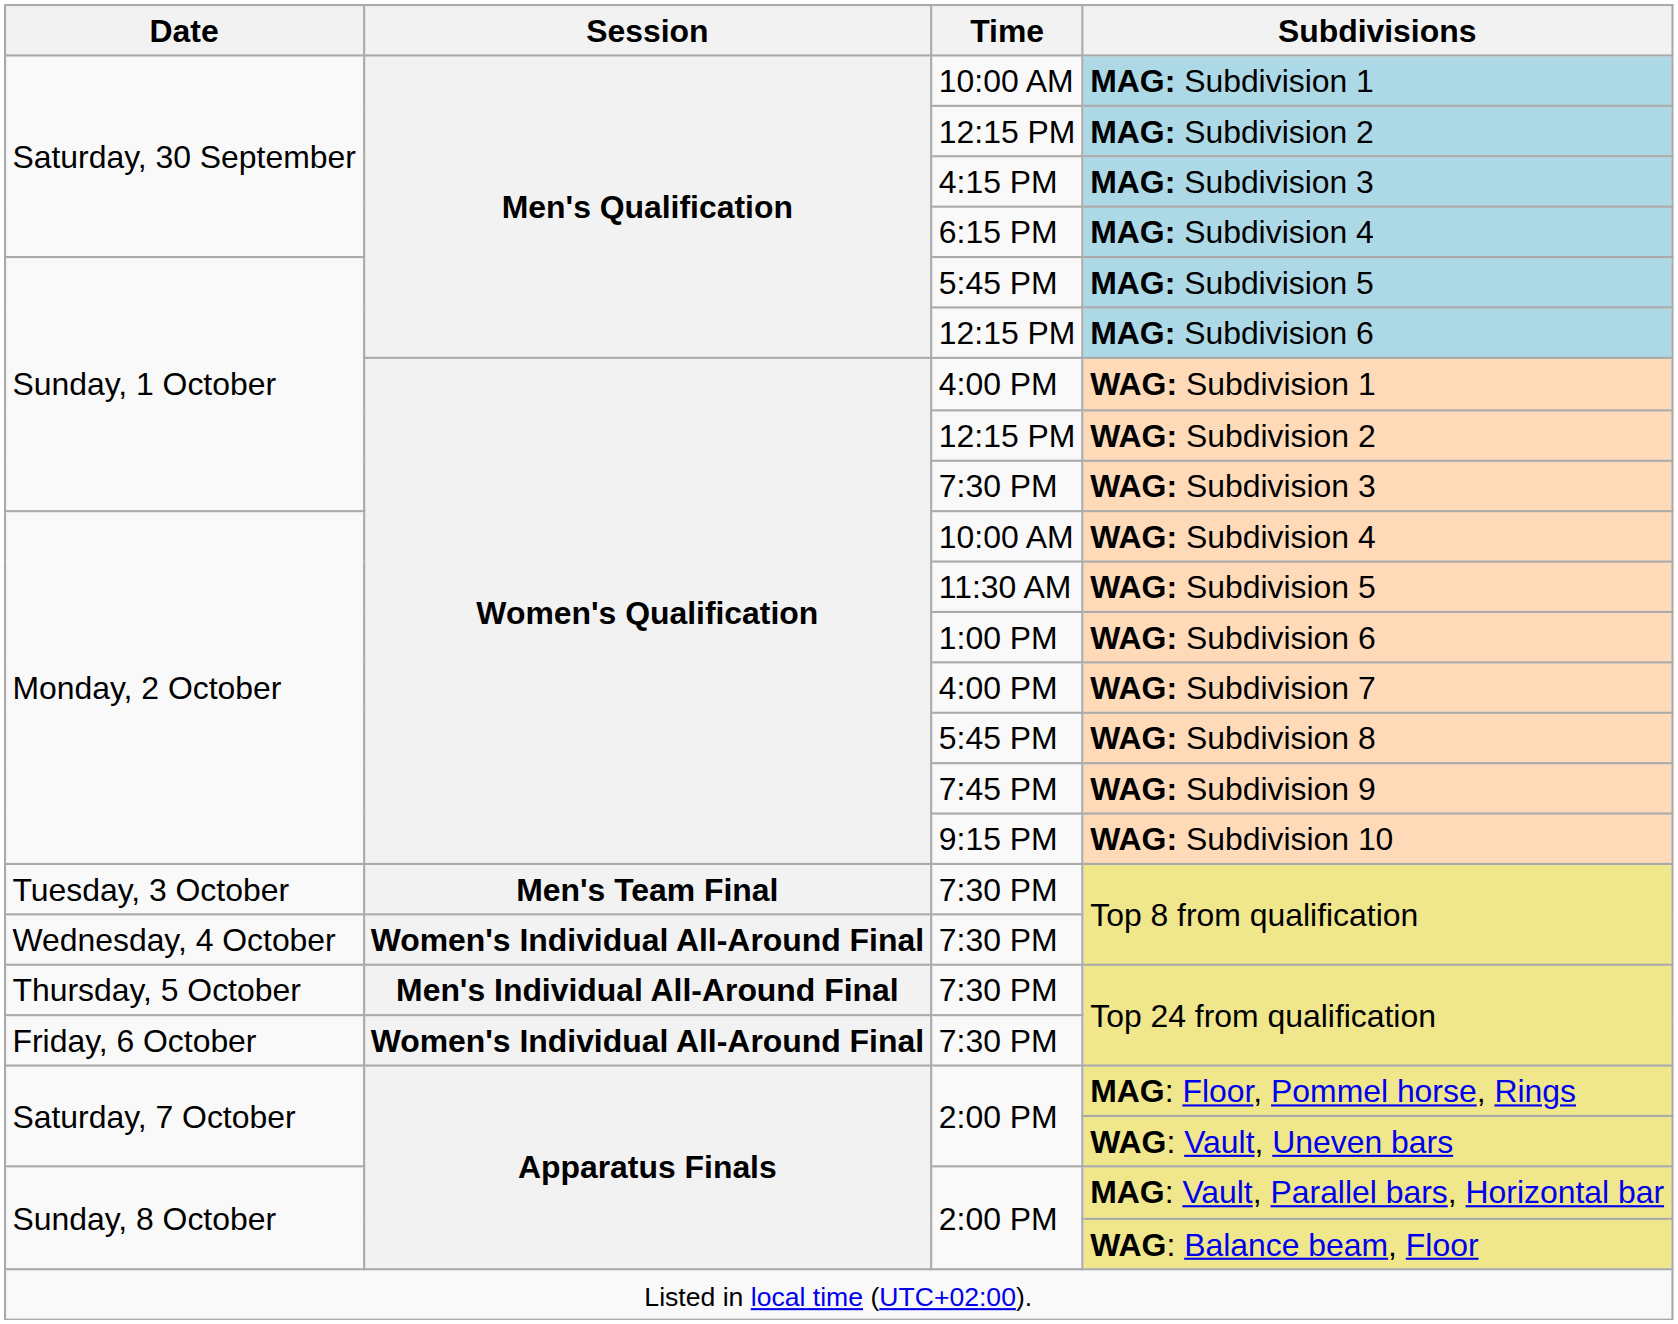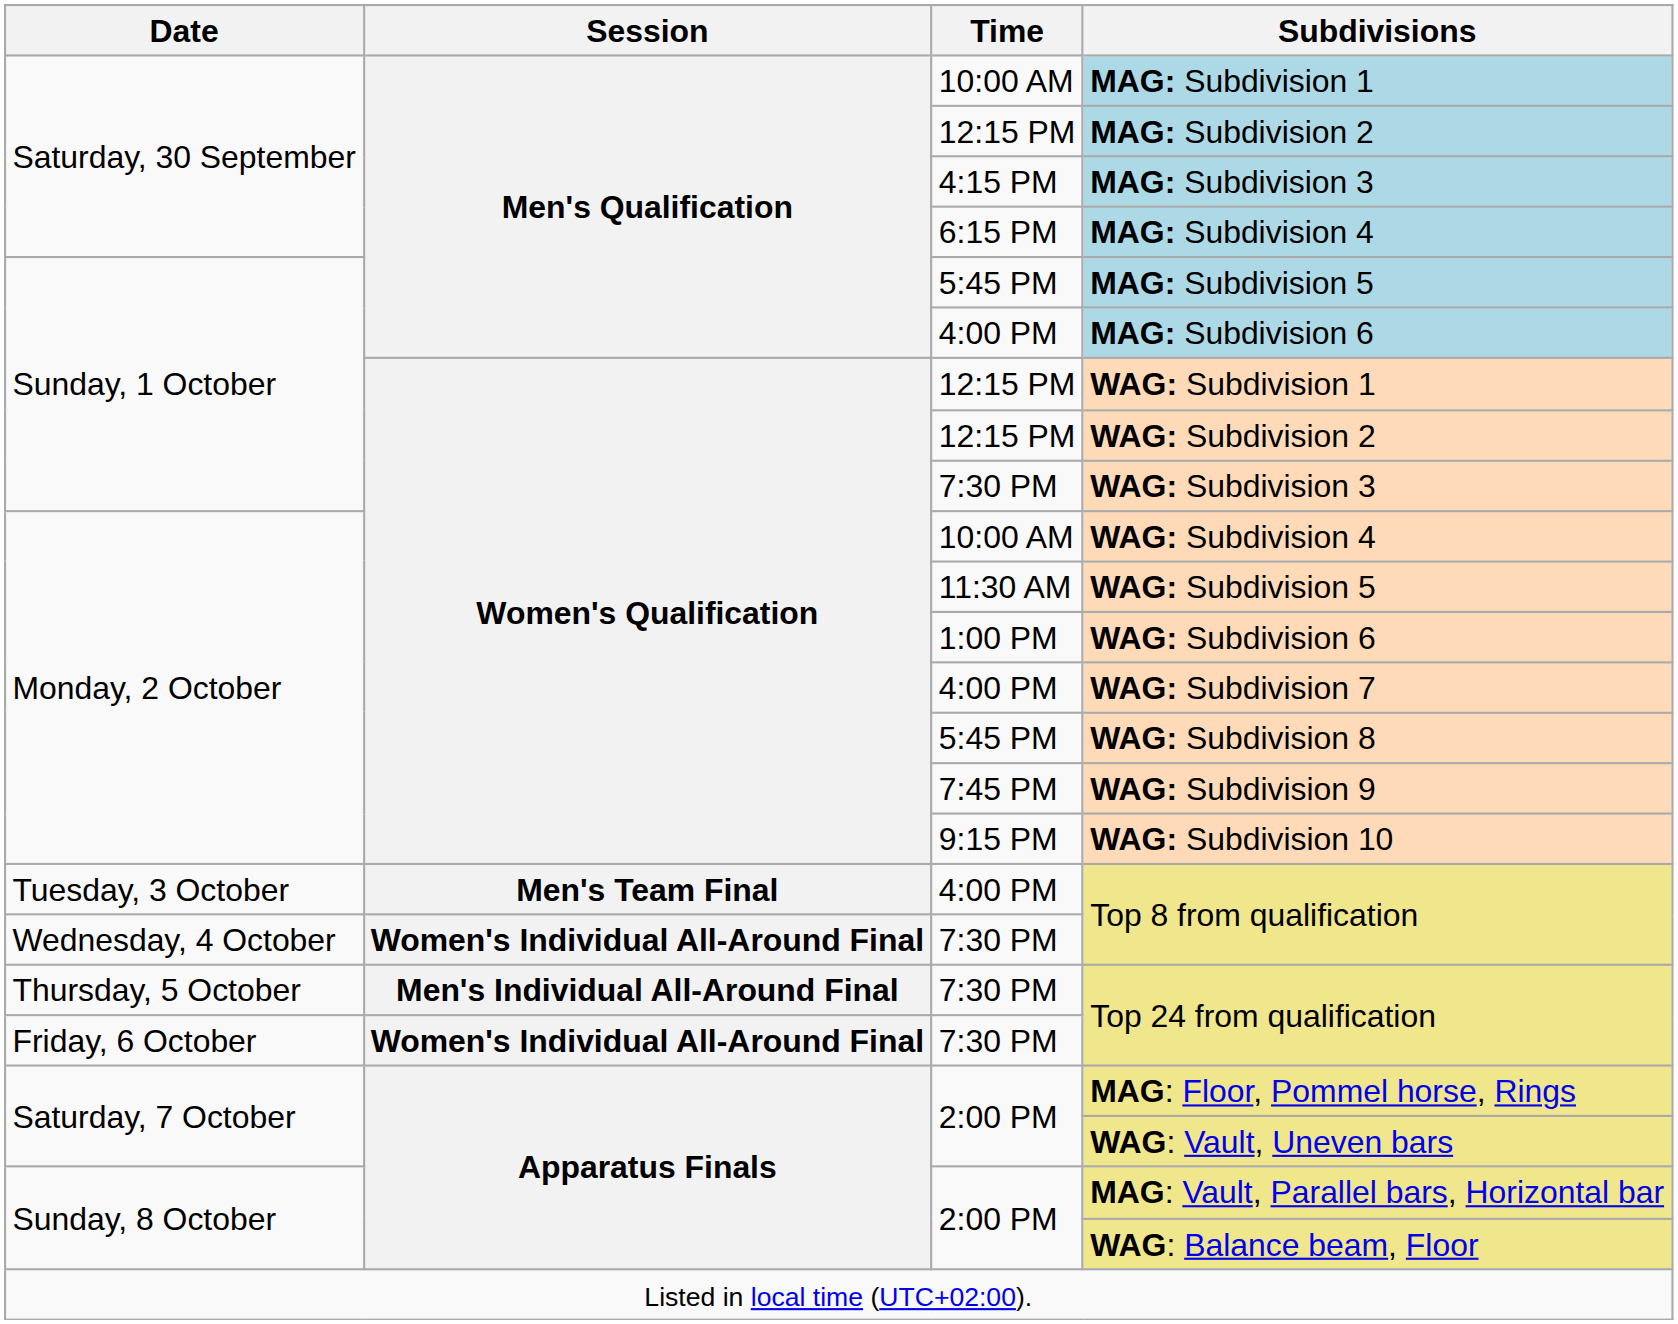MAG: Subdivision 6 | Time: 12:15 PM -> 4:00 PM
WAG: Subdivision 1 | Time: 4:00 PM -> 12:15 PM
Tuesday, 3 October / Top 8 from qualification | Time: 7:30 PM -> 4:00 PM
